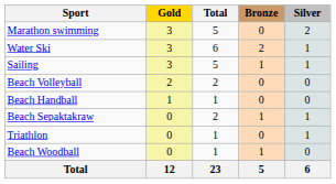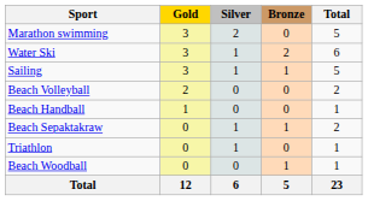columns swapped: Silver <-> Total
